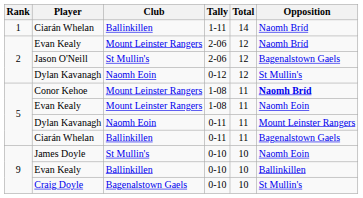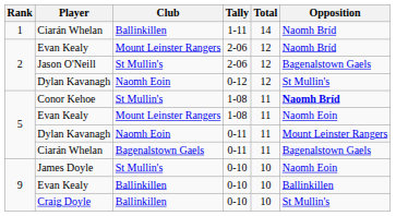Conor Kehoe | Club: Mount Leinster Rangers -> St Mullin's
Ciarán Whelan / 0-11 | Club: Ballinkillen -> Bagenalstown Gaels
Craig Doyle | Club: Bagenalstown Gaels -> Ballinkillen
